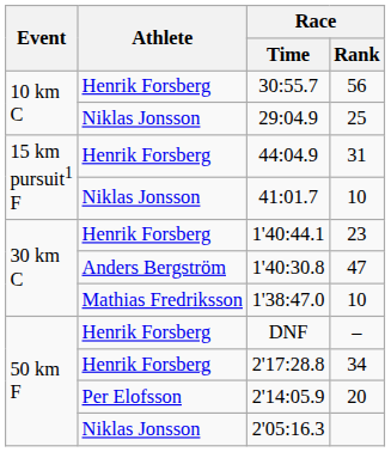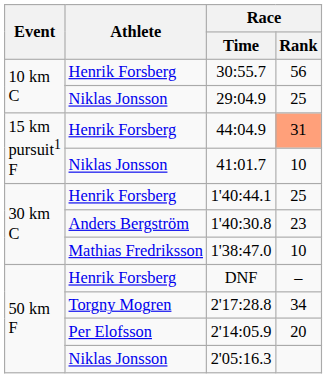44:04.9 | Race / Rank: no background -> lightsalmon background
1'40:44.1 | Race / Rank: 23 -> 25
1'40:30.8 | Race / Rank: 47 -> 23
2'17:28.8 | Athlete: Henrik Forsberg -> Torgny Mogren
